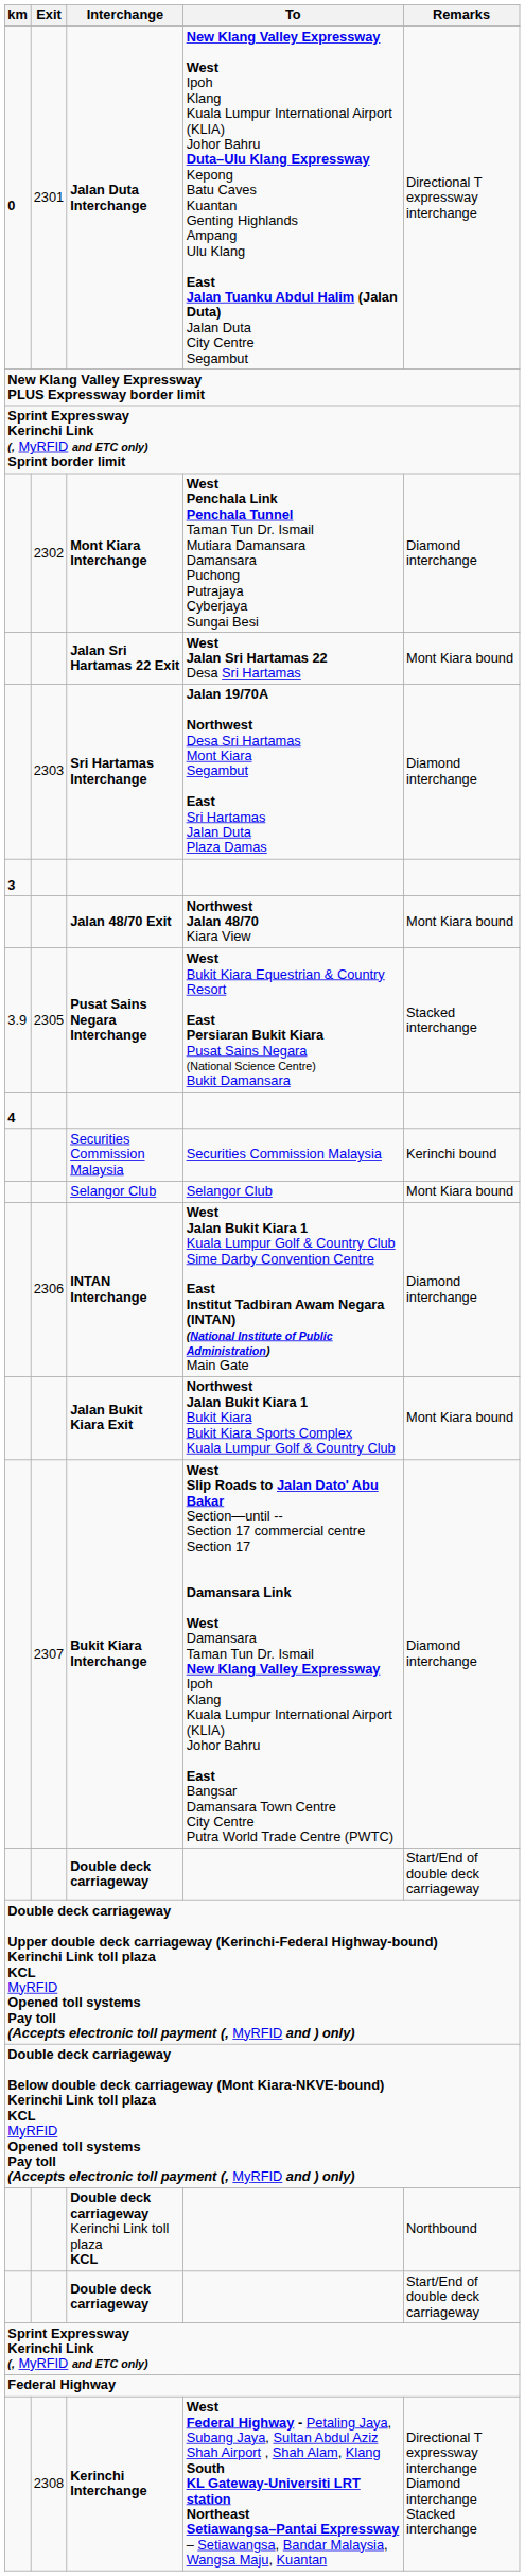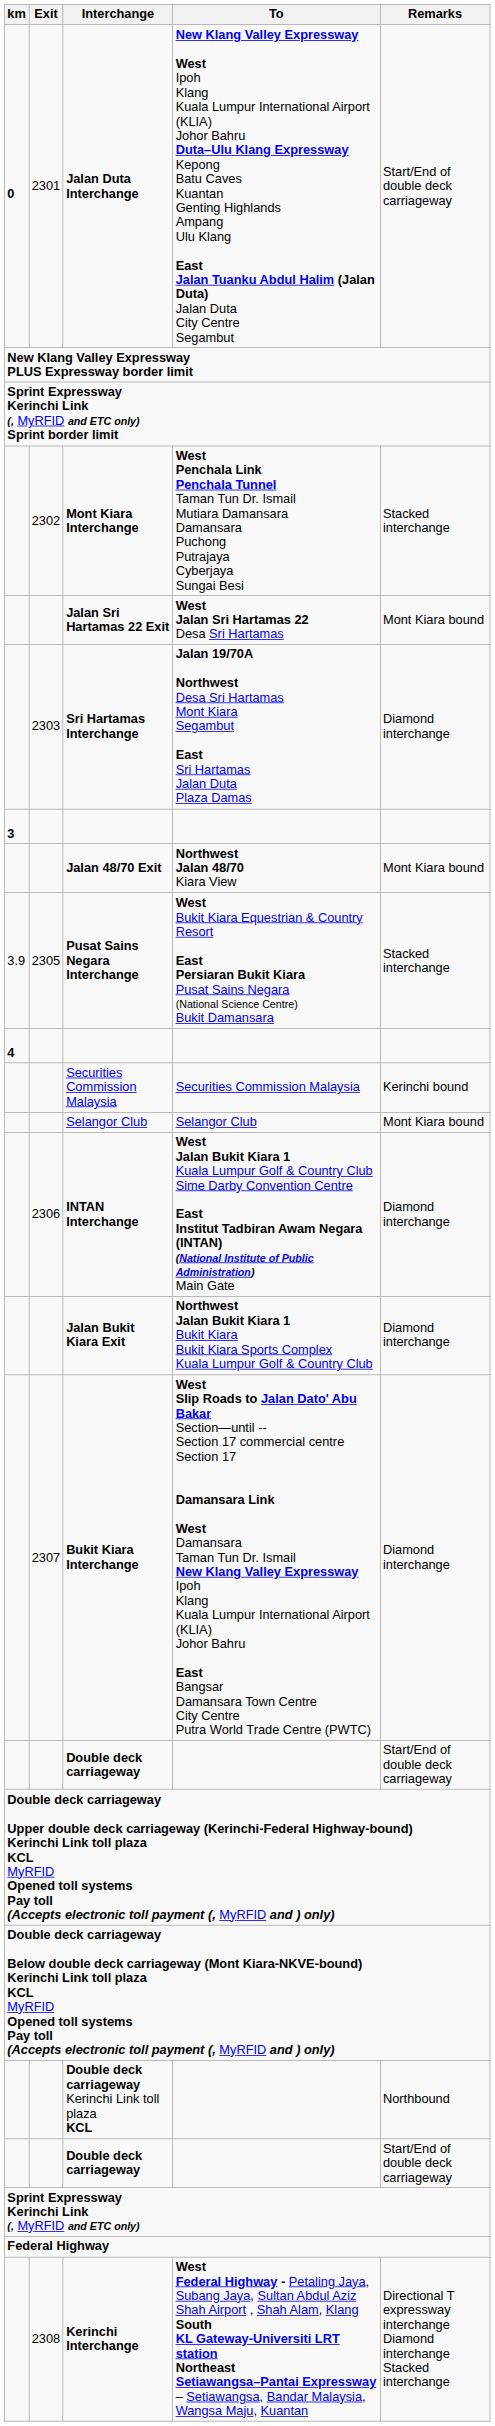Jalan Duta Interchange | Remarks: Directional T expressway interchange -> Start/End of double deck carriageway
Mont Kiara Interchange | Remarks: Diamond interchange -> Stacked interchange
Jalan Bukit Kiara Exit | Remarks: Mont Kiara bound -> Diamond interchange
